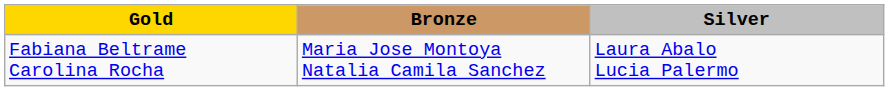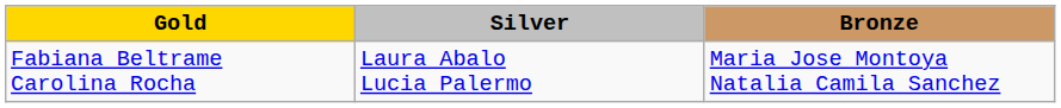columns swapped: Silver <-> Bronze
